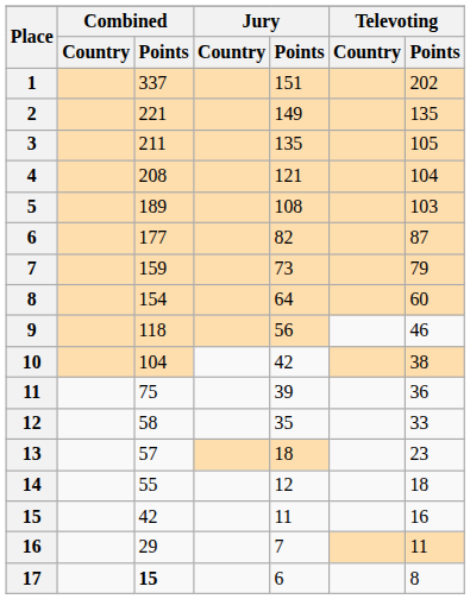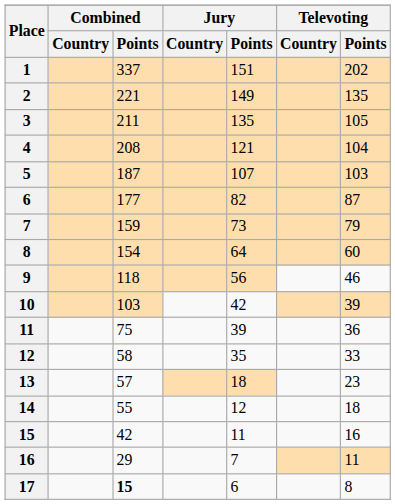5 | Combined / Points: 189 -> 187
5 | Jury / Points: 108 -> 107
10 | Combined / Points: 104 -> 103
10 | Televoting / Points: 38 -> 39
